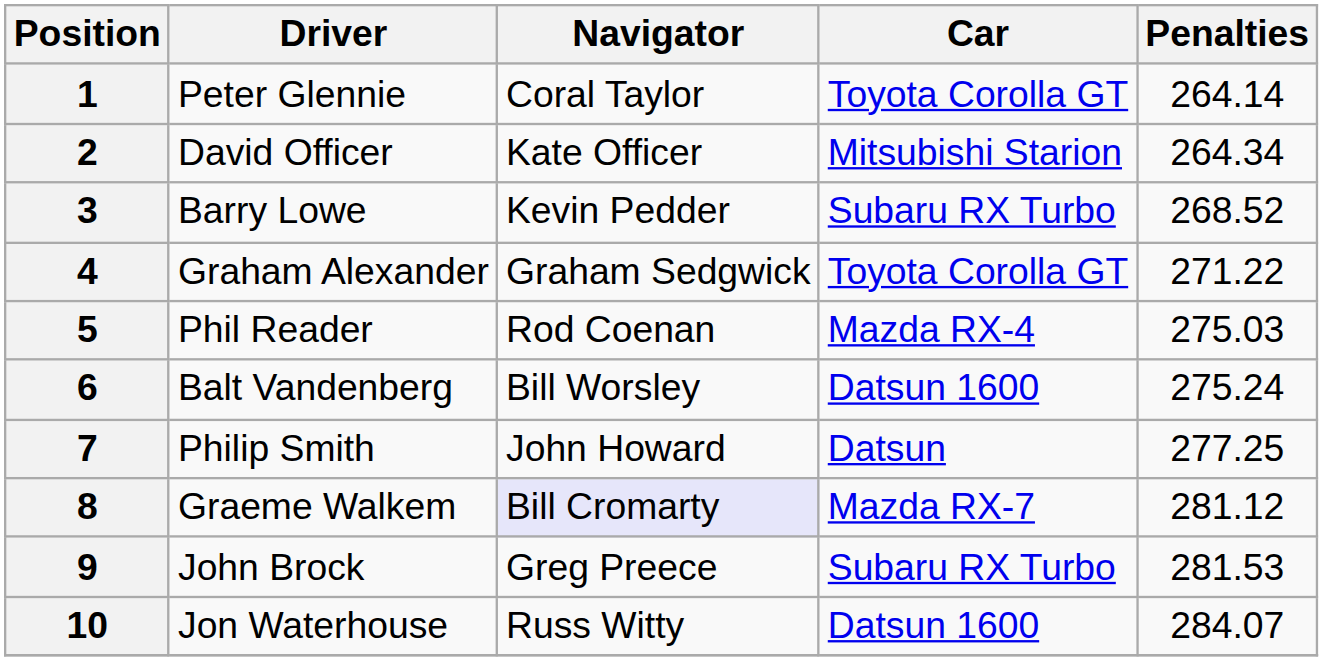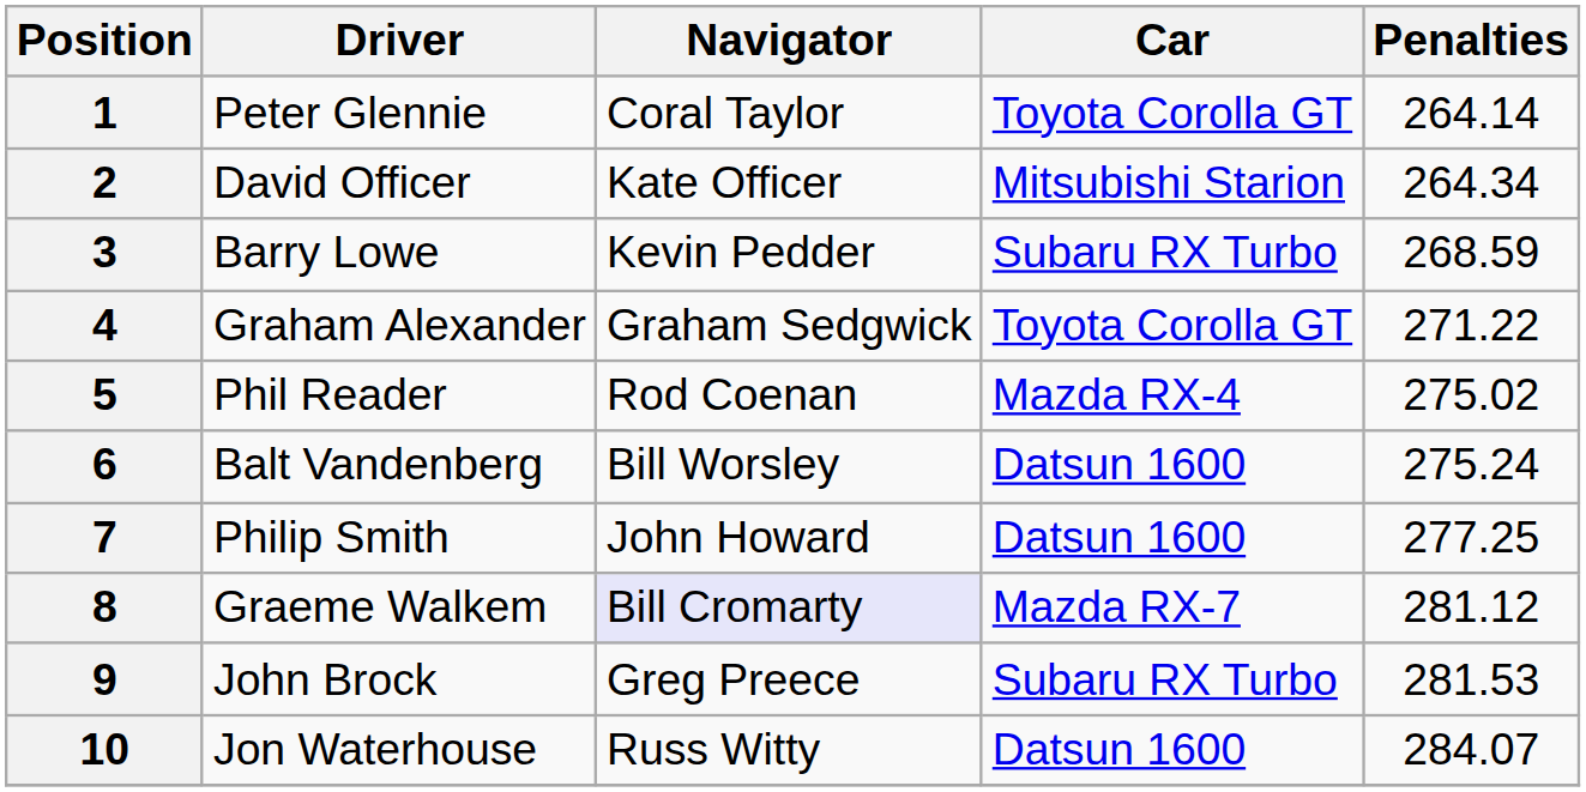3 | Penalties: 268.52 -> 268.59
5 | Penalties: 275.03 -> 275.02
7 | Car: Datsun -> Datsun 1600
